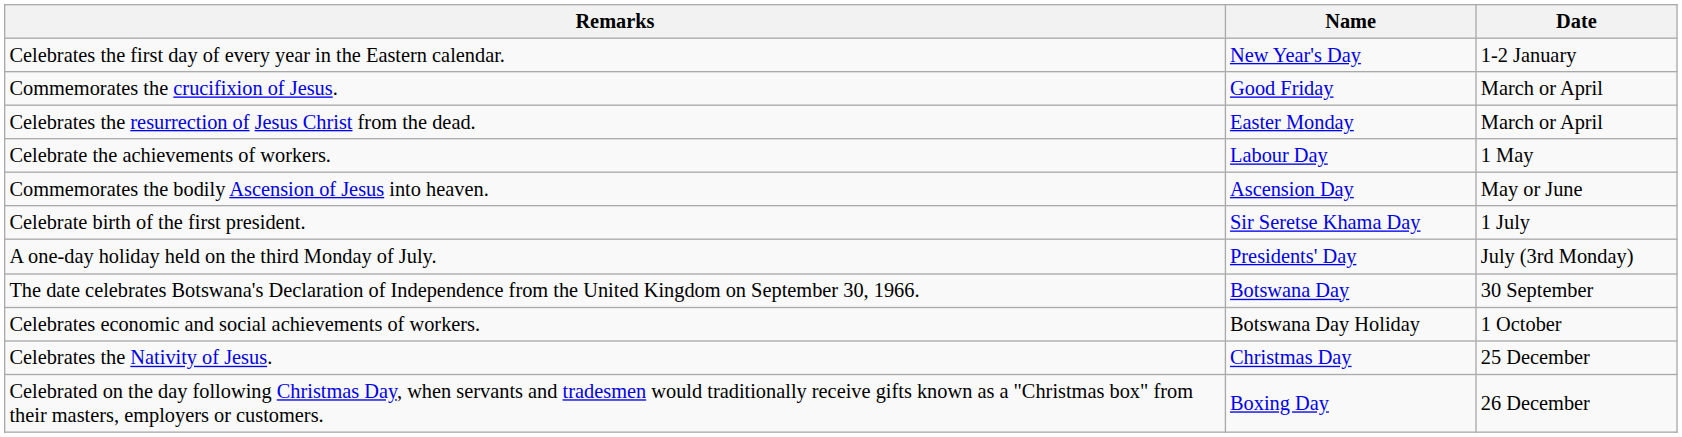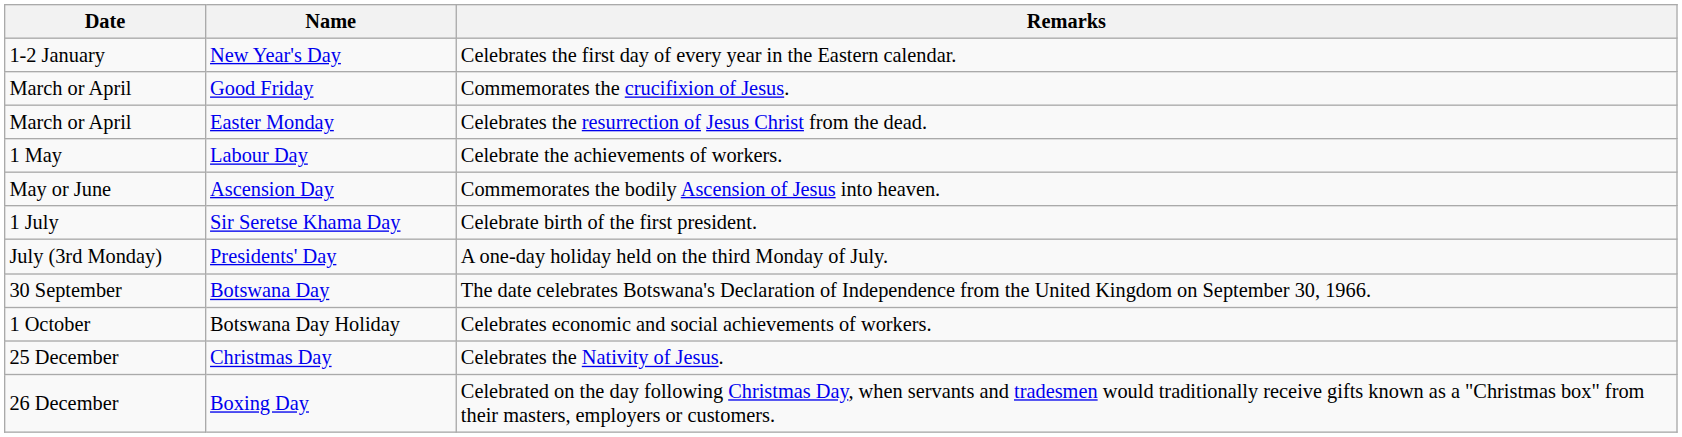columns swapped: Date <-> Remarks
